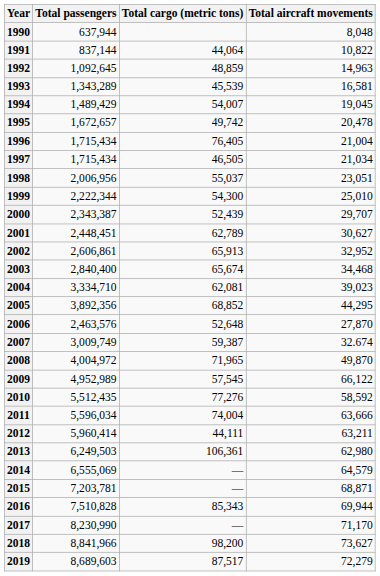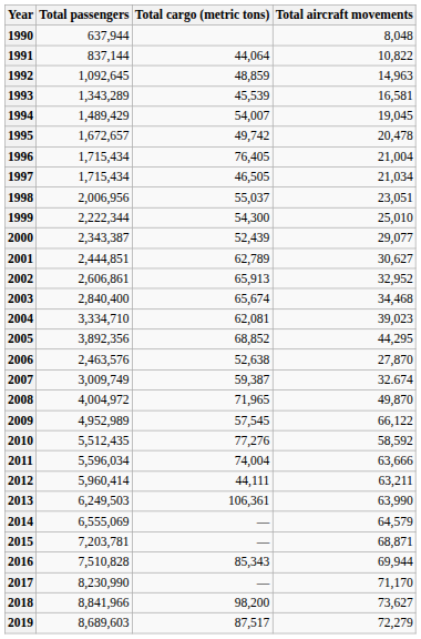2000 | Total aircraft movements: 29,707 -> 29,077
2001 | Total passengers: 2,448,451 -> 2,444,851
2006 | Total cargo (metric tons): 52,648 -> 52,638
2013 | Total aircraft movements: 62,980 -> 63,990
